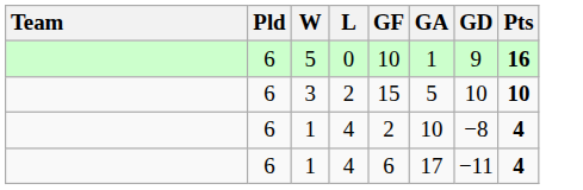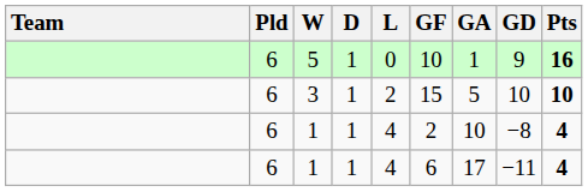+ column: D | 1 | 1 | 1 | 1
